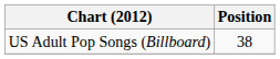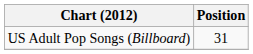US Adult Pop Songs (Billboard) | Position: 38 -> 31
